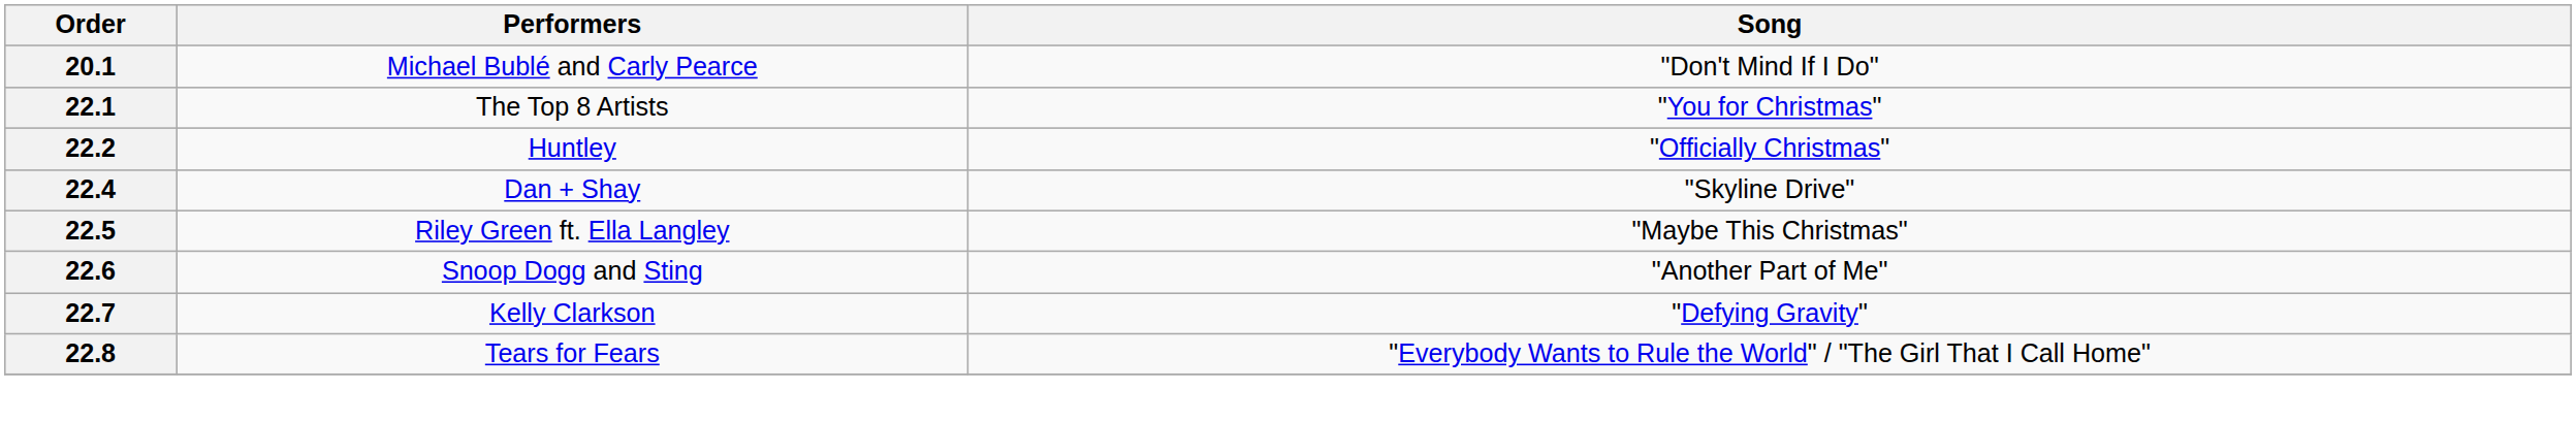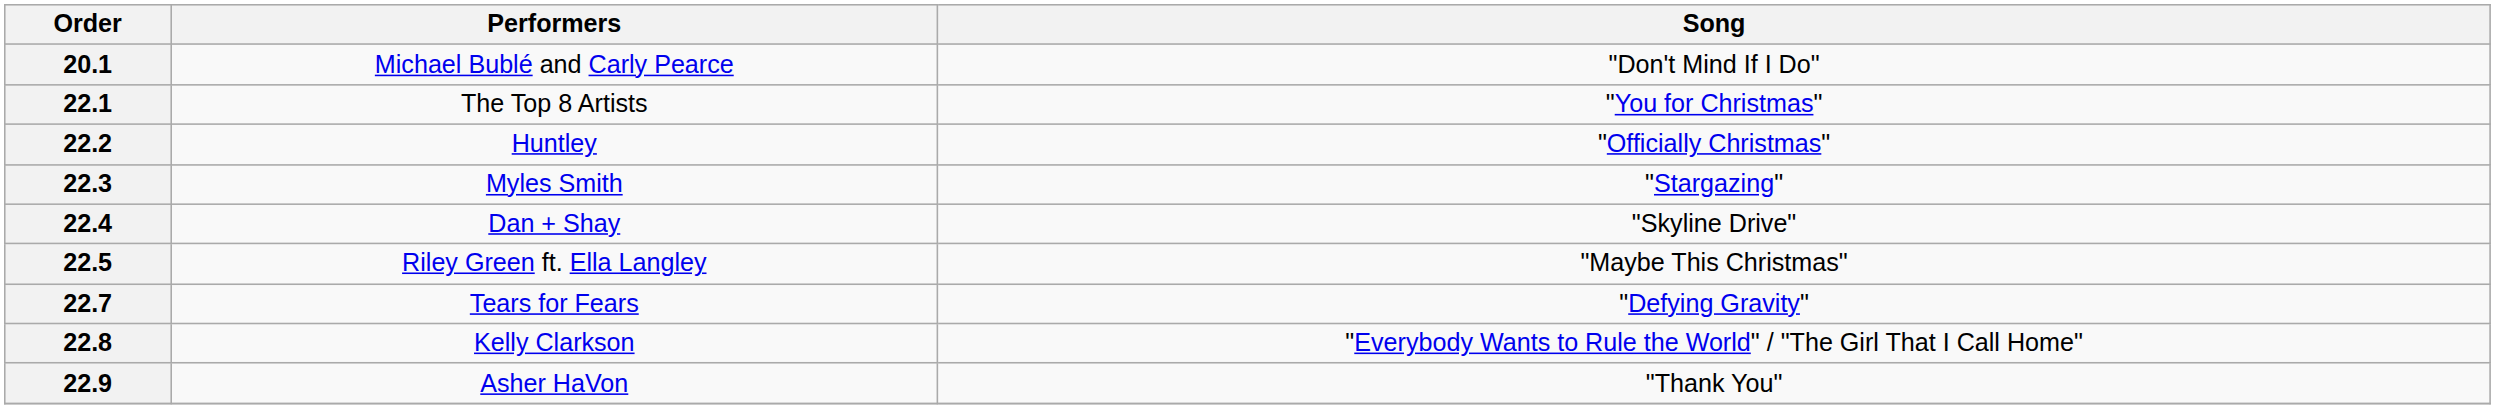+ row: 22.3 | Myles Smith | "Stargazing"
- row: 22.6 | Snoop Dogg and Sting | "Another Part of Me"
22.7 | Performers: Kelly Clarkson -> Tears for Fears
22.8 | Performers: Tears for Fears -> Kelly Clarkson
+ row: 22.9 | Asher HaVon | "Thank You"
